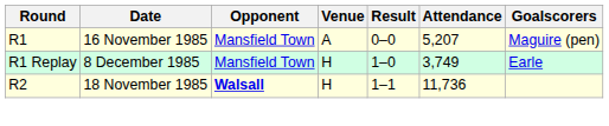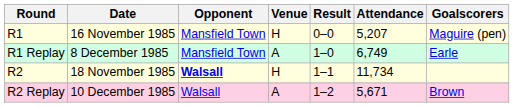R1 | Venue: A -> H
R1 Replay | Venue: H -> A
R1 Replay | Attendance: 3,749 -> 6,749
R2 | Attendance: 11,736 -> 11,734
+ row: R2 Replay | 10 December 1985 | Walsall | A | 1–2 | 5,671 | Brown
